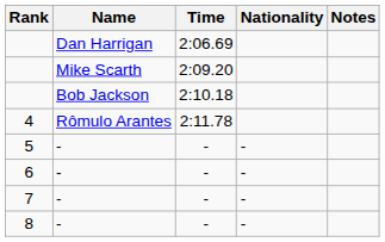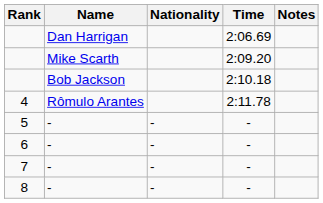columns swapped: Nationality <-> Time
